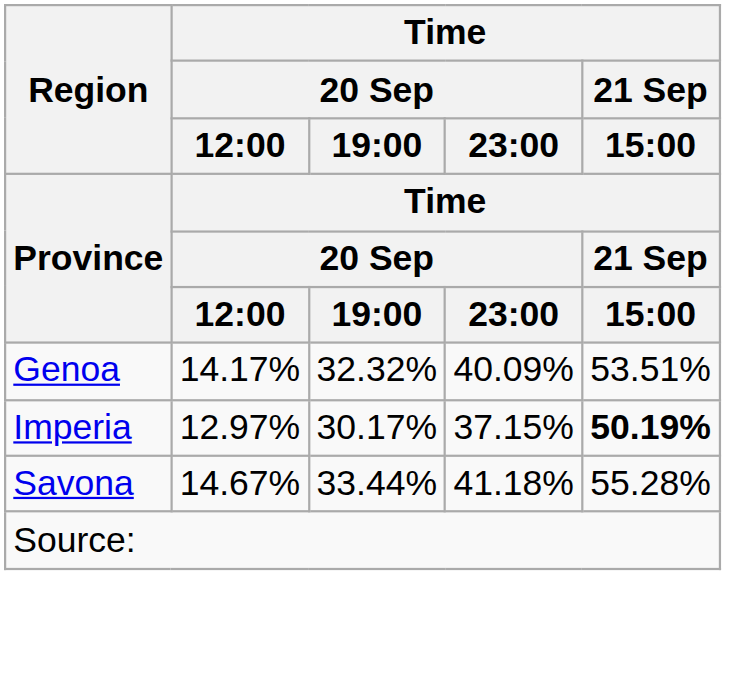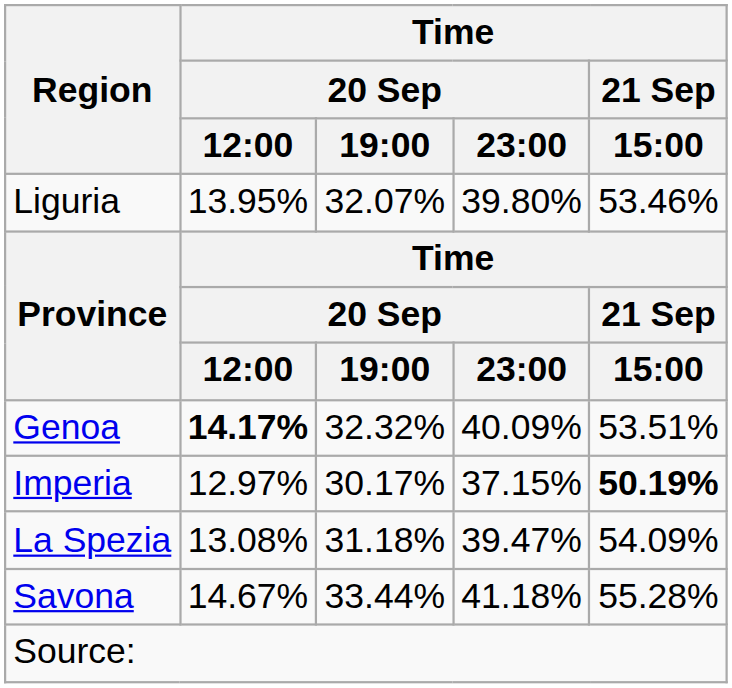+ row: Liguria | 13.95% | 32.07% | 39.80% | 53.46%
Genoa | Time / 20 Sep / 12:00: normal -> bold
+ row: La Spezia | 13.08% | 31.18% | 39.47% | 54.09%
